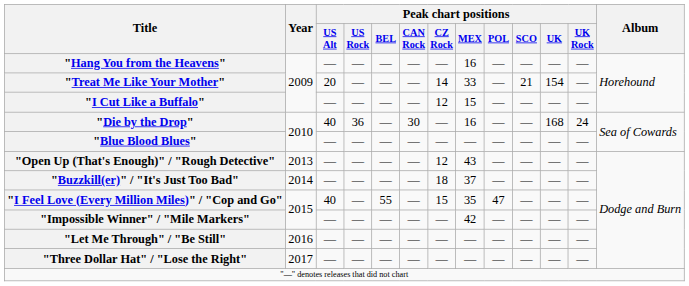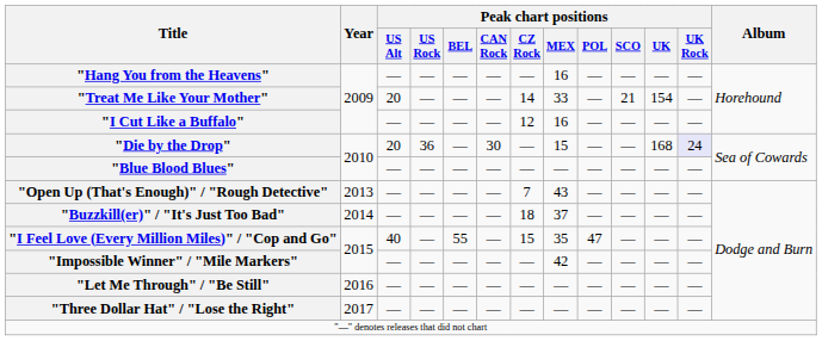"I Cut Like a Buffalo" | Peak chart positions / MEX: 15 -> 16
"Die by the Drop" | Peak chart positions / US Alt: 40 -> 20
"Die by the Drop" | Peak chart positions / MEX: 16 -> 15
"Die by the Drop" | Peak chart positions / UK Rock: no background -> lavender background
"Open Up (That's Enough)" / "Rough Detective" | Peak chart positions / CZ Rock: 12 -> 7
